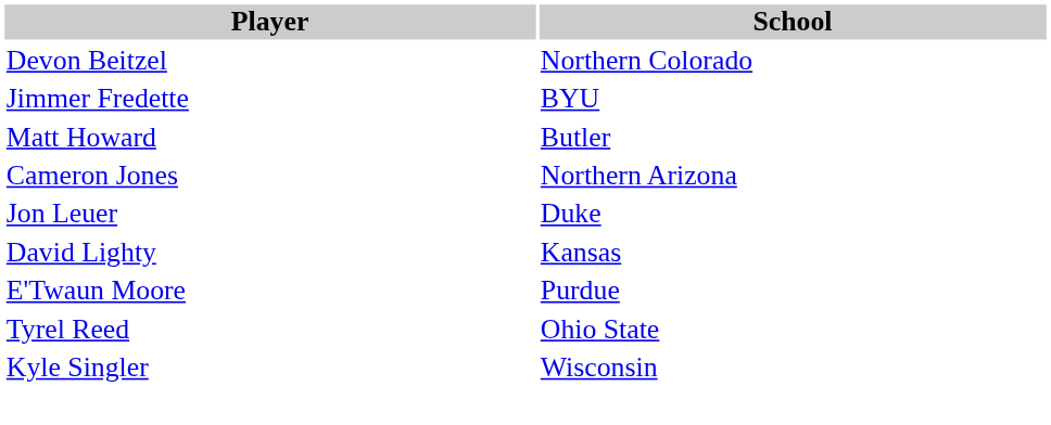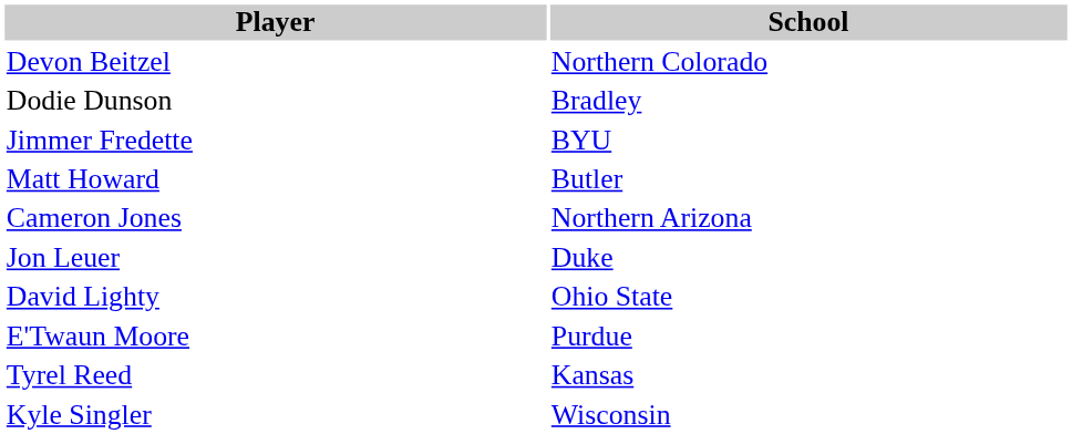+ row: Dodie Dunson | Bradley
David Lighty | School: Kansas -> Ohio State
Tyrel Reed | School: Ohio State -> Kansas
